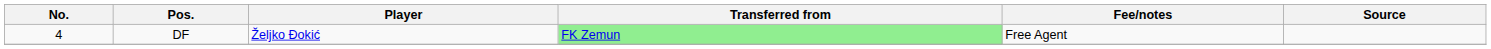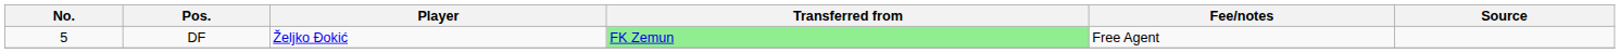DF | No.: 4 -> 5
